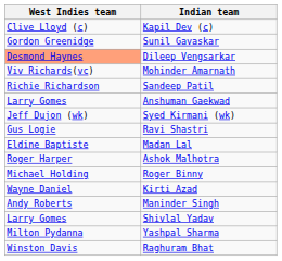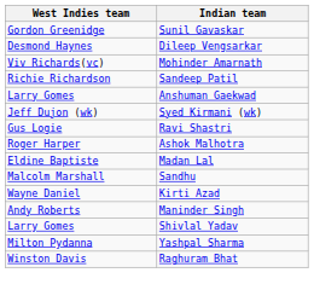- row: Clive Lloyd (c) | Kapil Dev (c)
Dileep Vengsarkar | West Indies team: lightsalmon background -> no background
rows swapped: Ashok Malhotra <-> Madan Lal
- row: Michael Holding | Roger Binny
+ row: Malcolm Marshall | Sandhu
